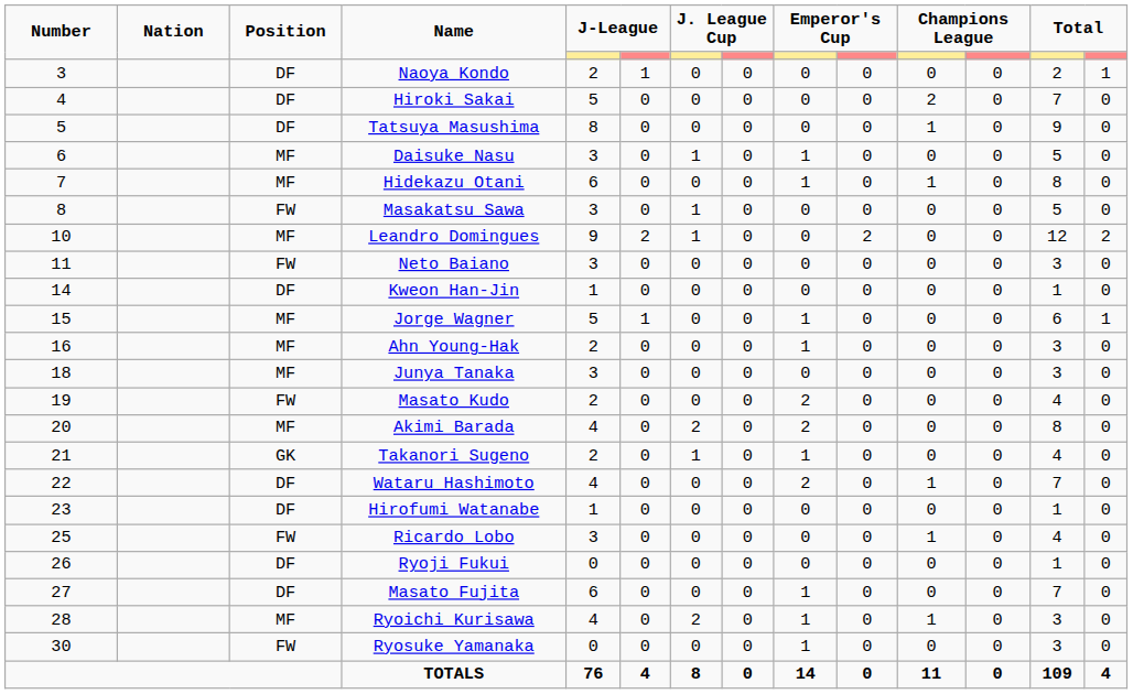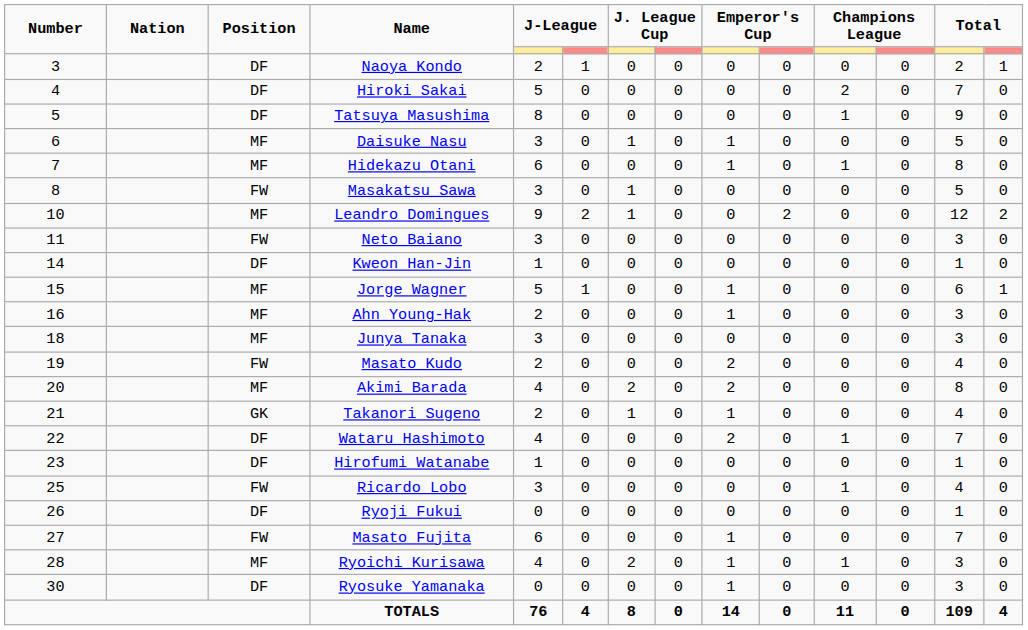Masato Fujita | Position: DF -> FW
Ryosuke Yamanaka | Position: FW -> DF
